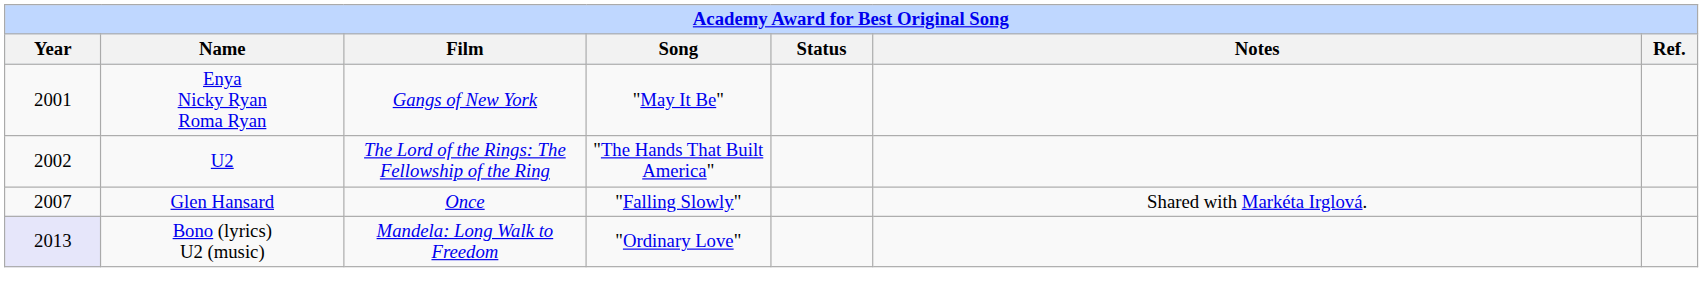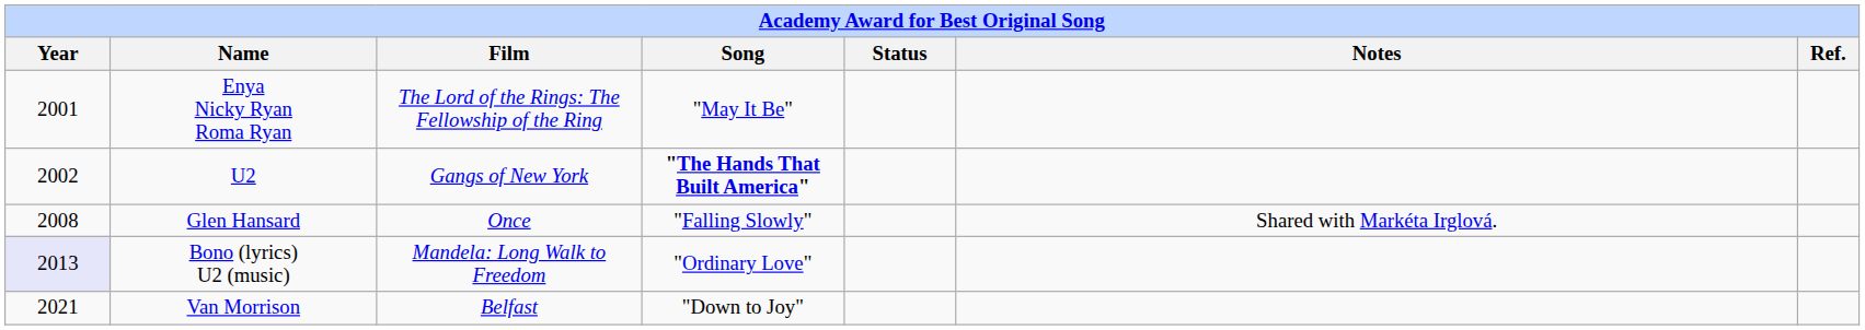Enya Nicky Ryan Roma Ryan | Film: Gangs of New York -> The Lord of the Rings: The Fellowship of the Ring
U2 | Film: The Lord of the Rings: The Fellowship of the Ring -> Gangs of New York
U2 | Song: normal -> bold
Glen Hansard | Year: 2007 -> 2008
+ row: 2021 | Van Morrison | Belfast | "Down to Joy"
